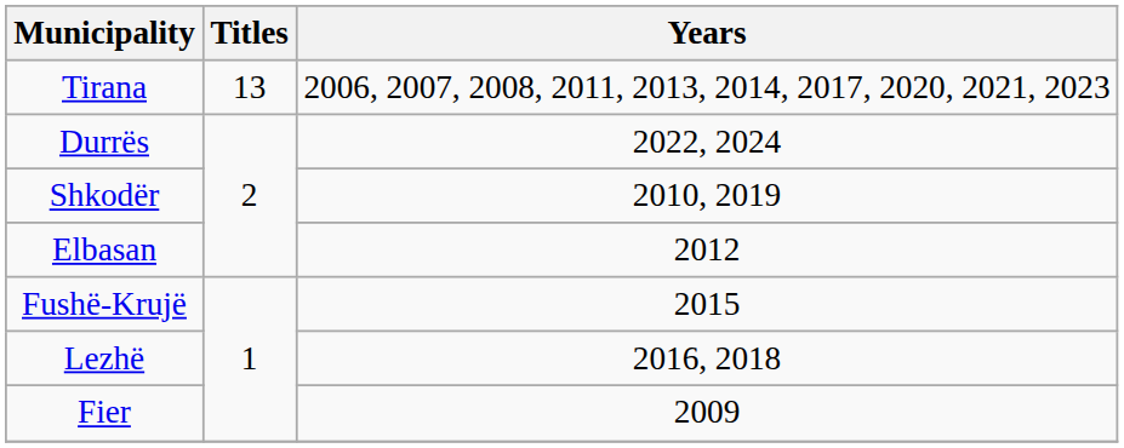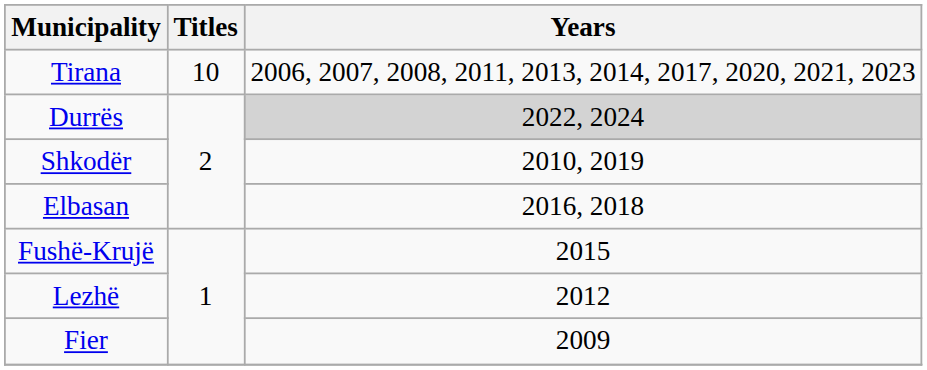Tirana | Titles: 13 -> 10
Durrës | Years: no background -> lightgrey background
Elbasan | Years: 2012 -> 2016, 2018
Lezhë | Years: 2016, 2018 -> 2012
